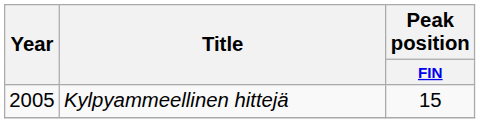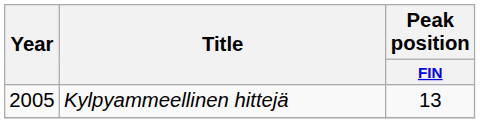Kylpyammeellinen hittejä | Peak position / FIN: 15 -> 13
